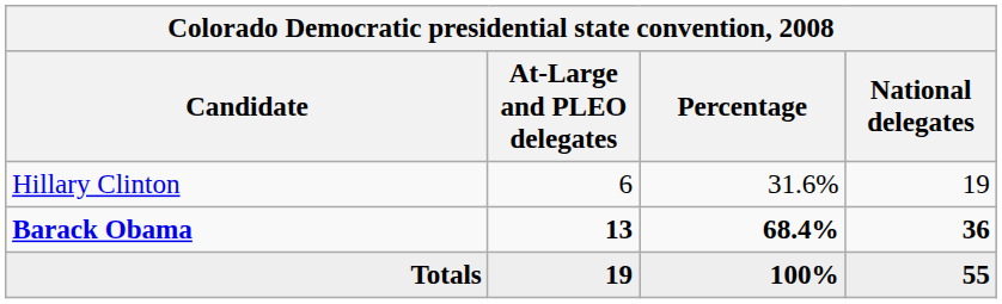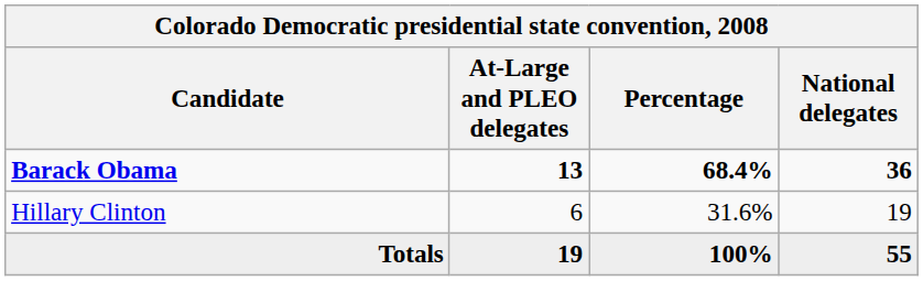rows swapped: Barack Obama <-> Hillary Clinton
